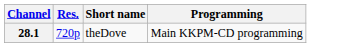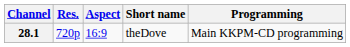+ column: Aspect | 16:9
